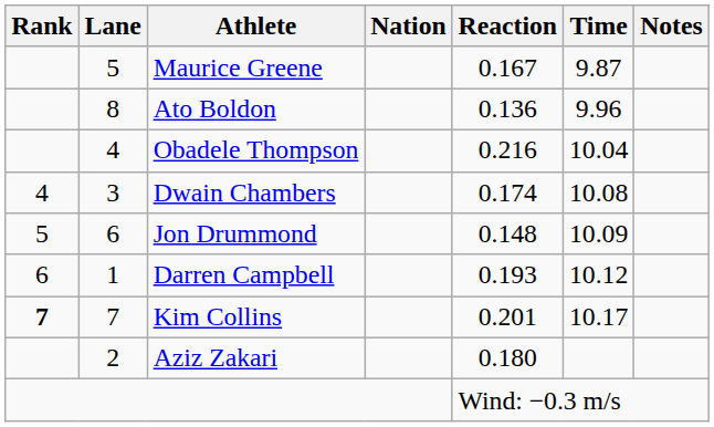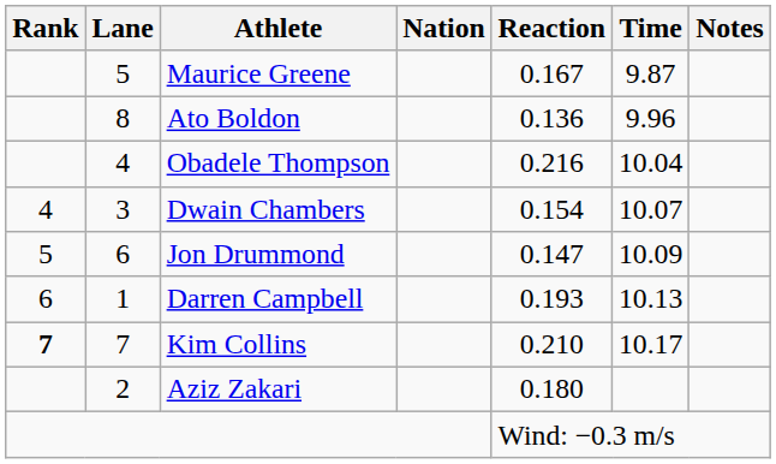Dwain Chambers | Reaction: 0.174 -> 0.154
Dwain Chambers | Time: 10.08 -> 10.07
Jon Drummond | Reaction: 0.148 -> 0.147
Darren Campbell | Time: 10.12 -> 10.13
Kim Collins | Reaction: 0.201 -> 0.210
